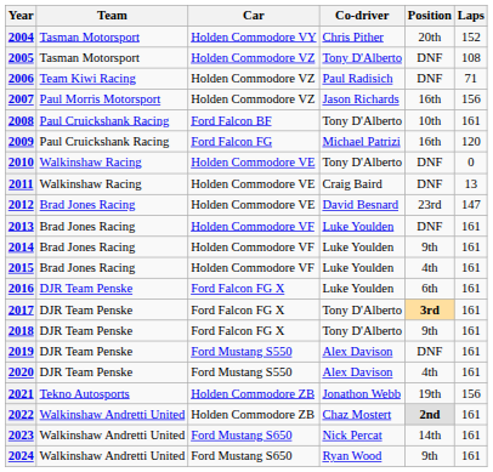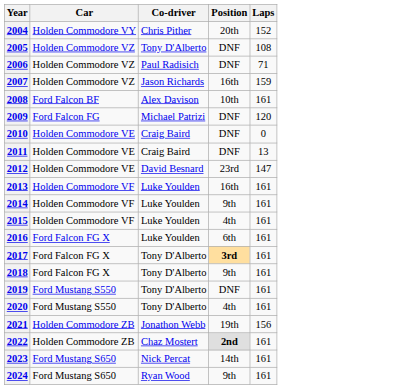- column: Team | Tasman Motorsport | Tasman Motorsport | Team Kiwi Racing | Paul Morris Motorsport | Paul Cruickshank Racing | Paul Cruickshank Racing | Walkinshaw Racing | Walkinshaw Racing | Brad Jones Racing | Brad Jones Racing | Brad Jones Racing | Brad Jones Racing | DJR Team Penske | DJR Team Penske | DJR Team Penske | DJR Team Penske | DJR Team Penske | Tekno Autosports | Walkinshaw Andretti United | Walkinshaw Andretti United | Walkinshaw Andretti United
2007 | Laps: 156 -> 159
2008 | Co-driver: Tony D'Alberto -> Alex Davison
2009 | Position: 16th -> DNF
2010 | Co-driver: Tony D'Alberto -> Craig Baird
2013 | Position: DNF -> 16th
2019 | Co-driver: Alex Davison -> Tony D'Alberto
2020 | Co-driver: Alex Davison -> Tony D'Alberto
